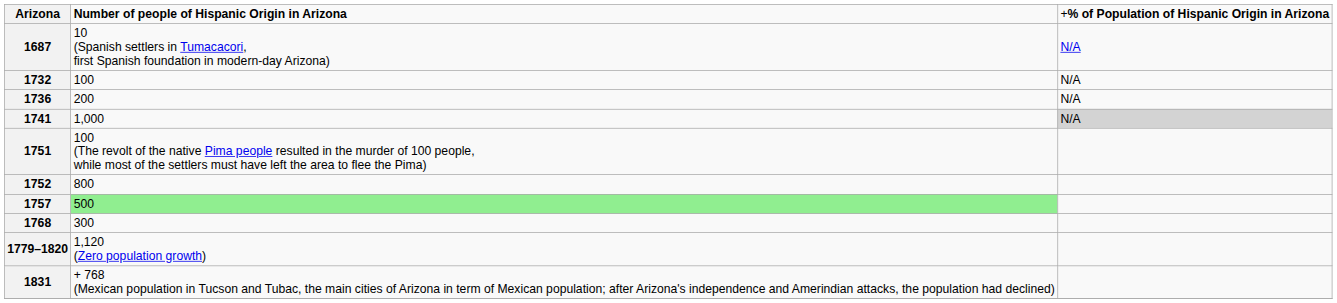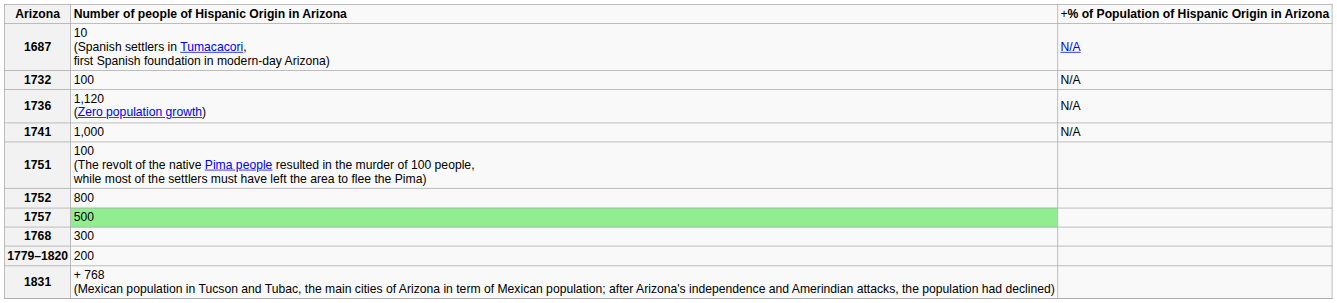1736 | column 2: 200 -> 1,120 (Zero population growth)
1741 | column 3: lightgrey background -> no background
1779–1820 | column 2: 1,120 (Zero population growth) -> 200
